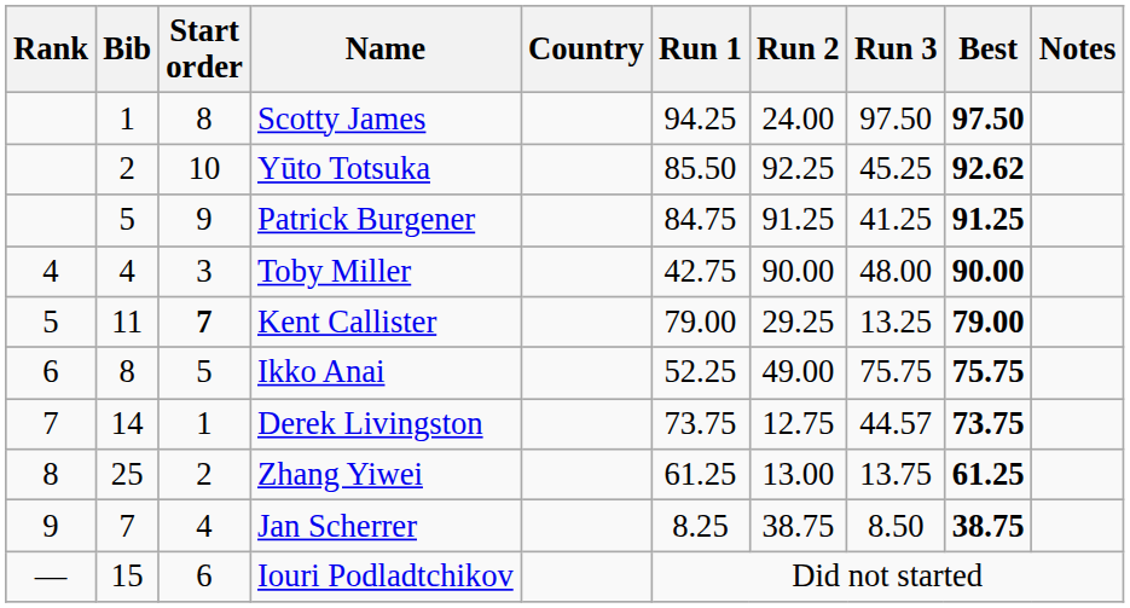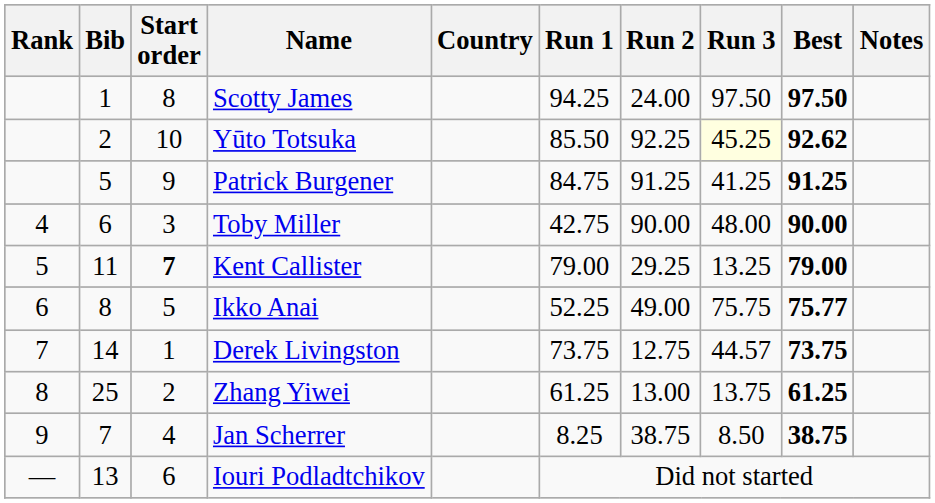Yūto Totsuka | Run 3: no background -> lightyellow background
Toby Miller | Bib: 4 -> 6
Ikko Anai | Best: 75.75 -> 75.77
Iouri Podladtchikov | Bib: 15 -> 13
